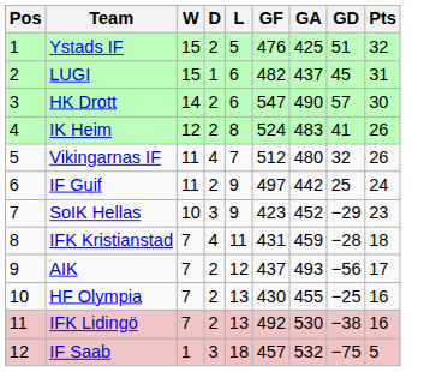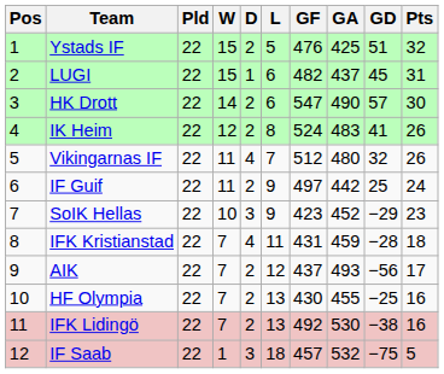+ column: Pld | 22 | 22 | 22 | 22 | 22 | 22 | 22 | 22 | 22 | 22 | 22 | 22
